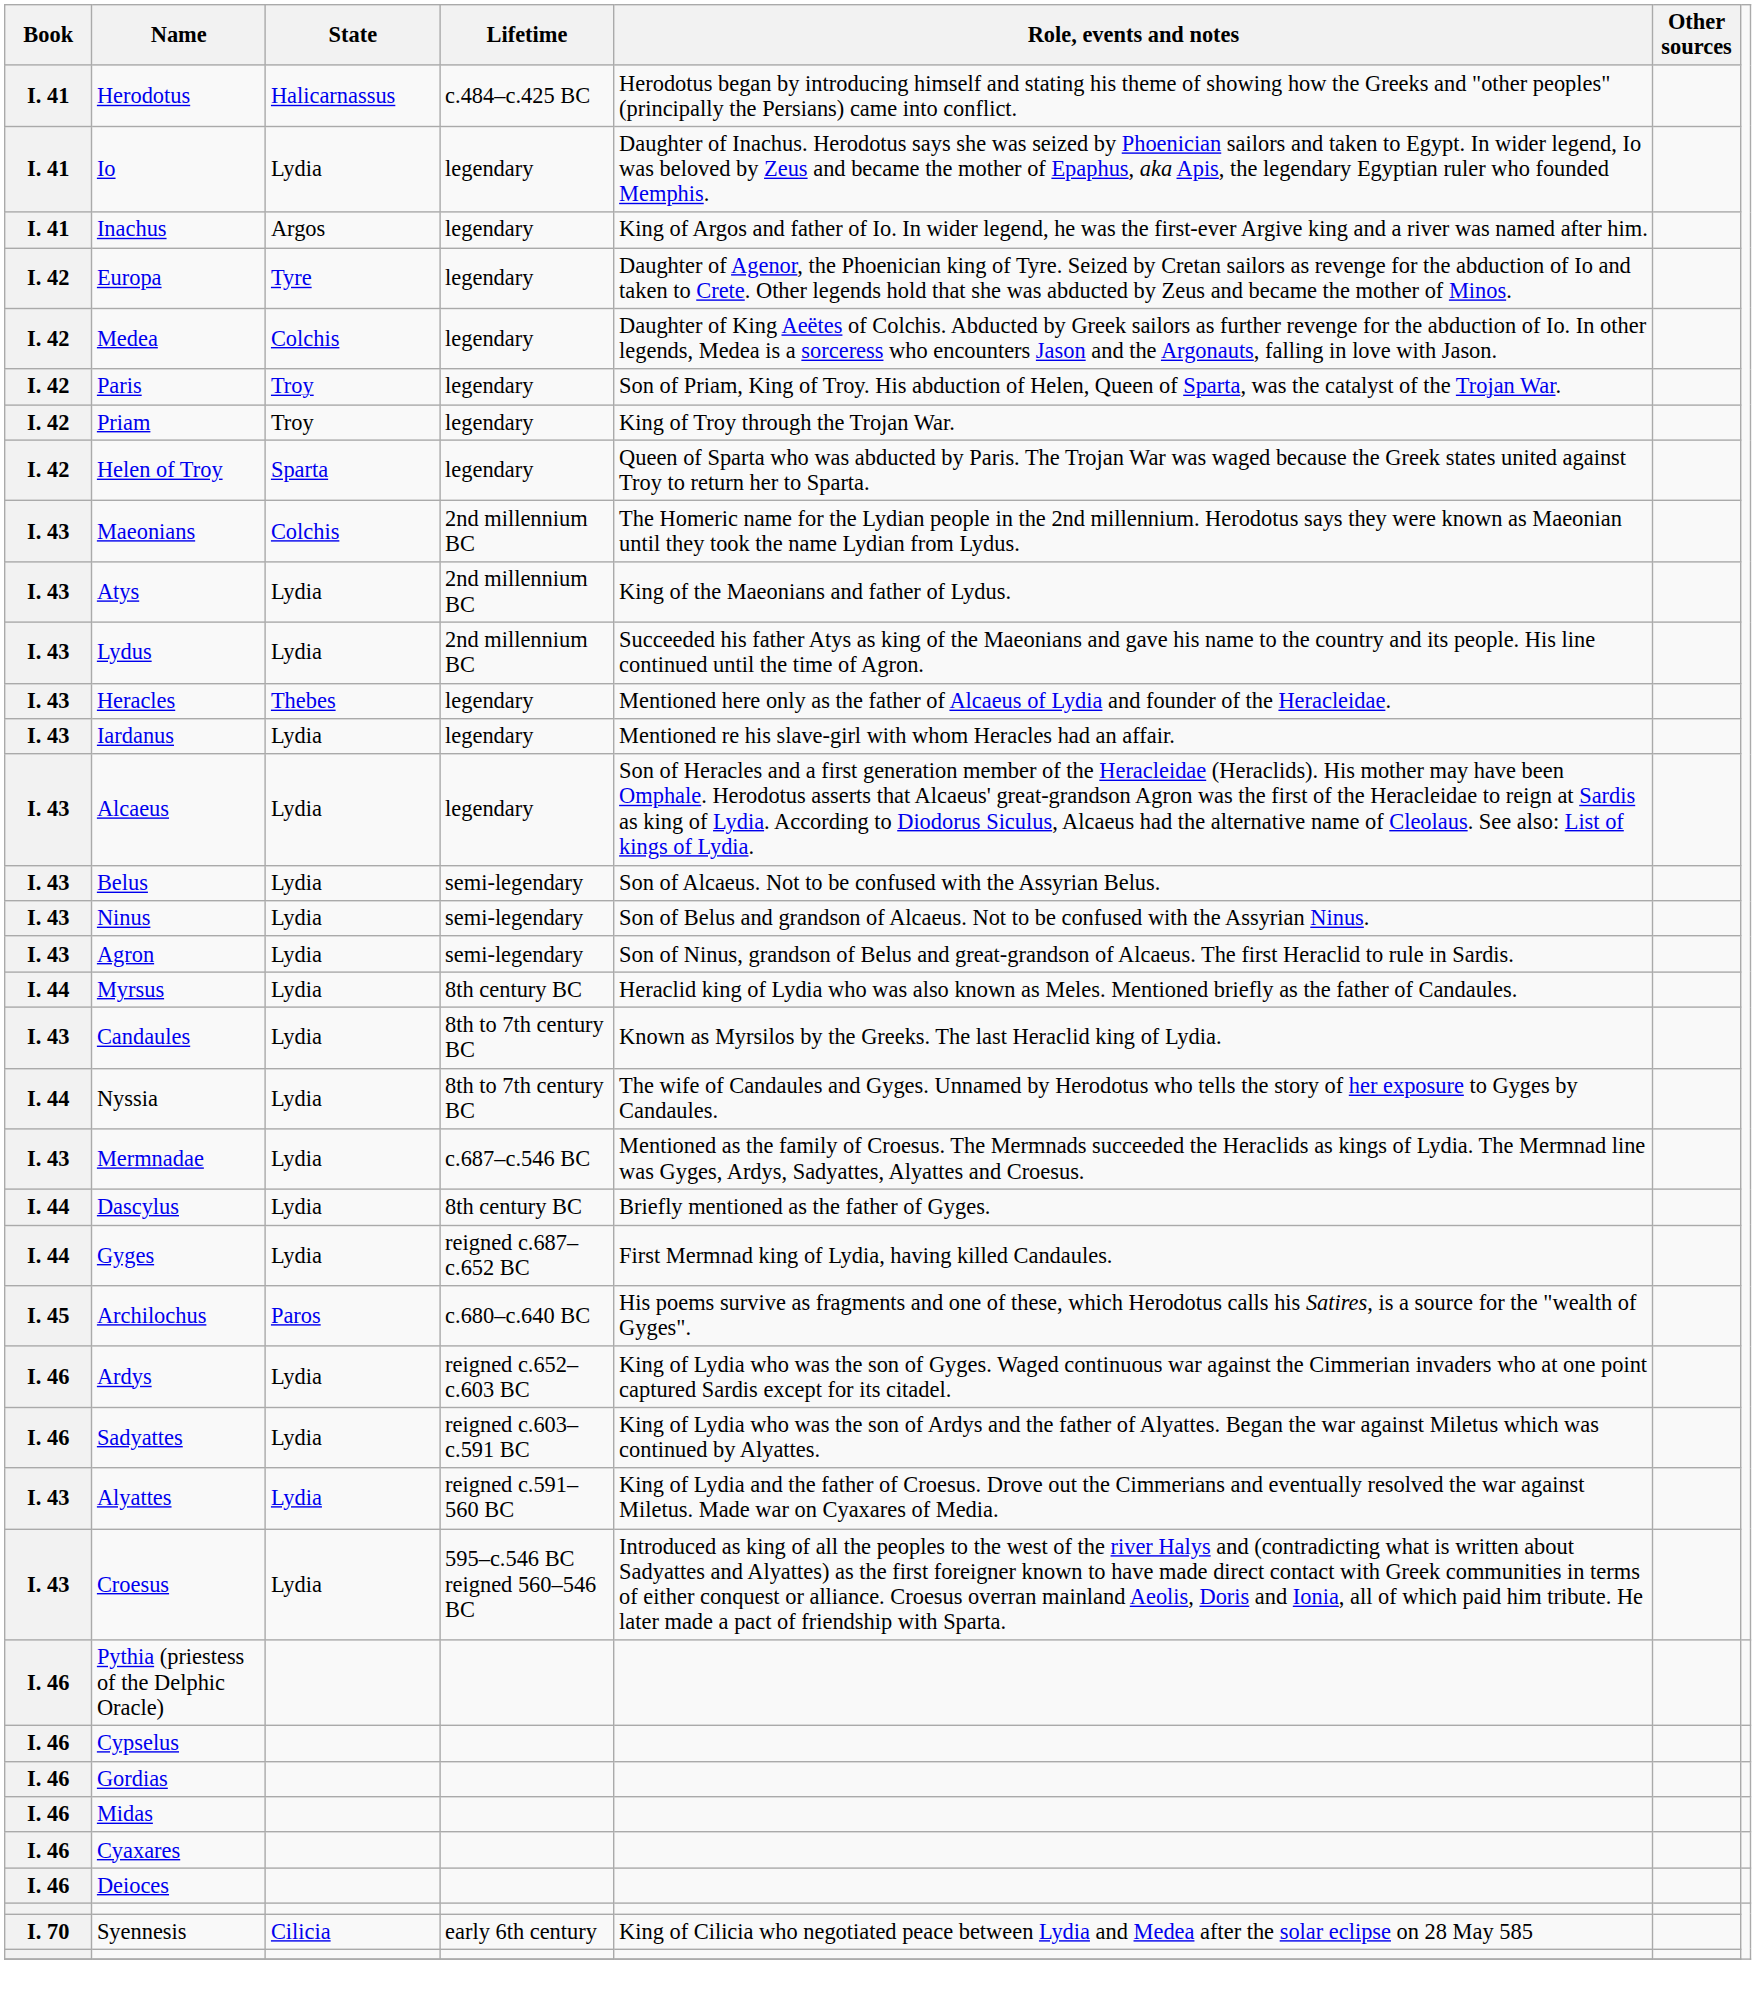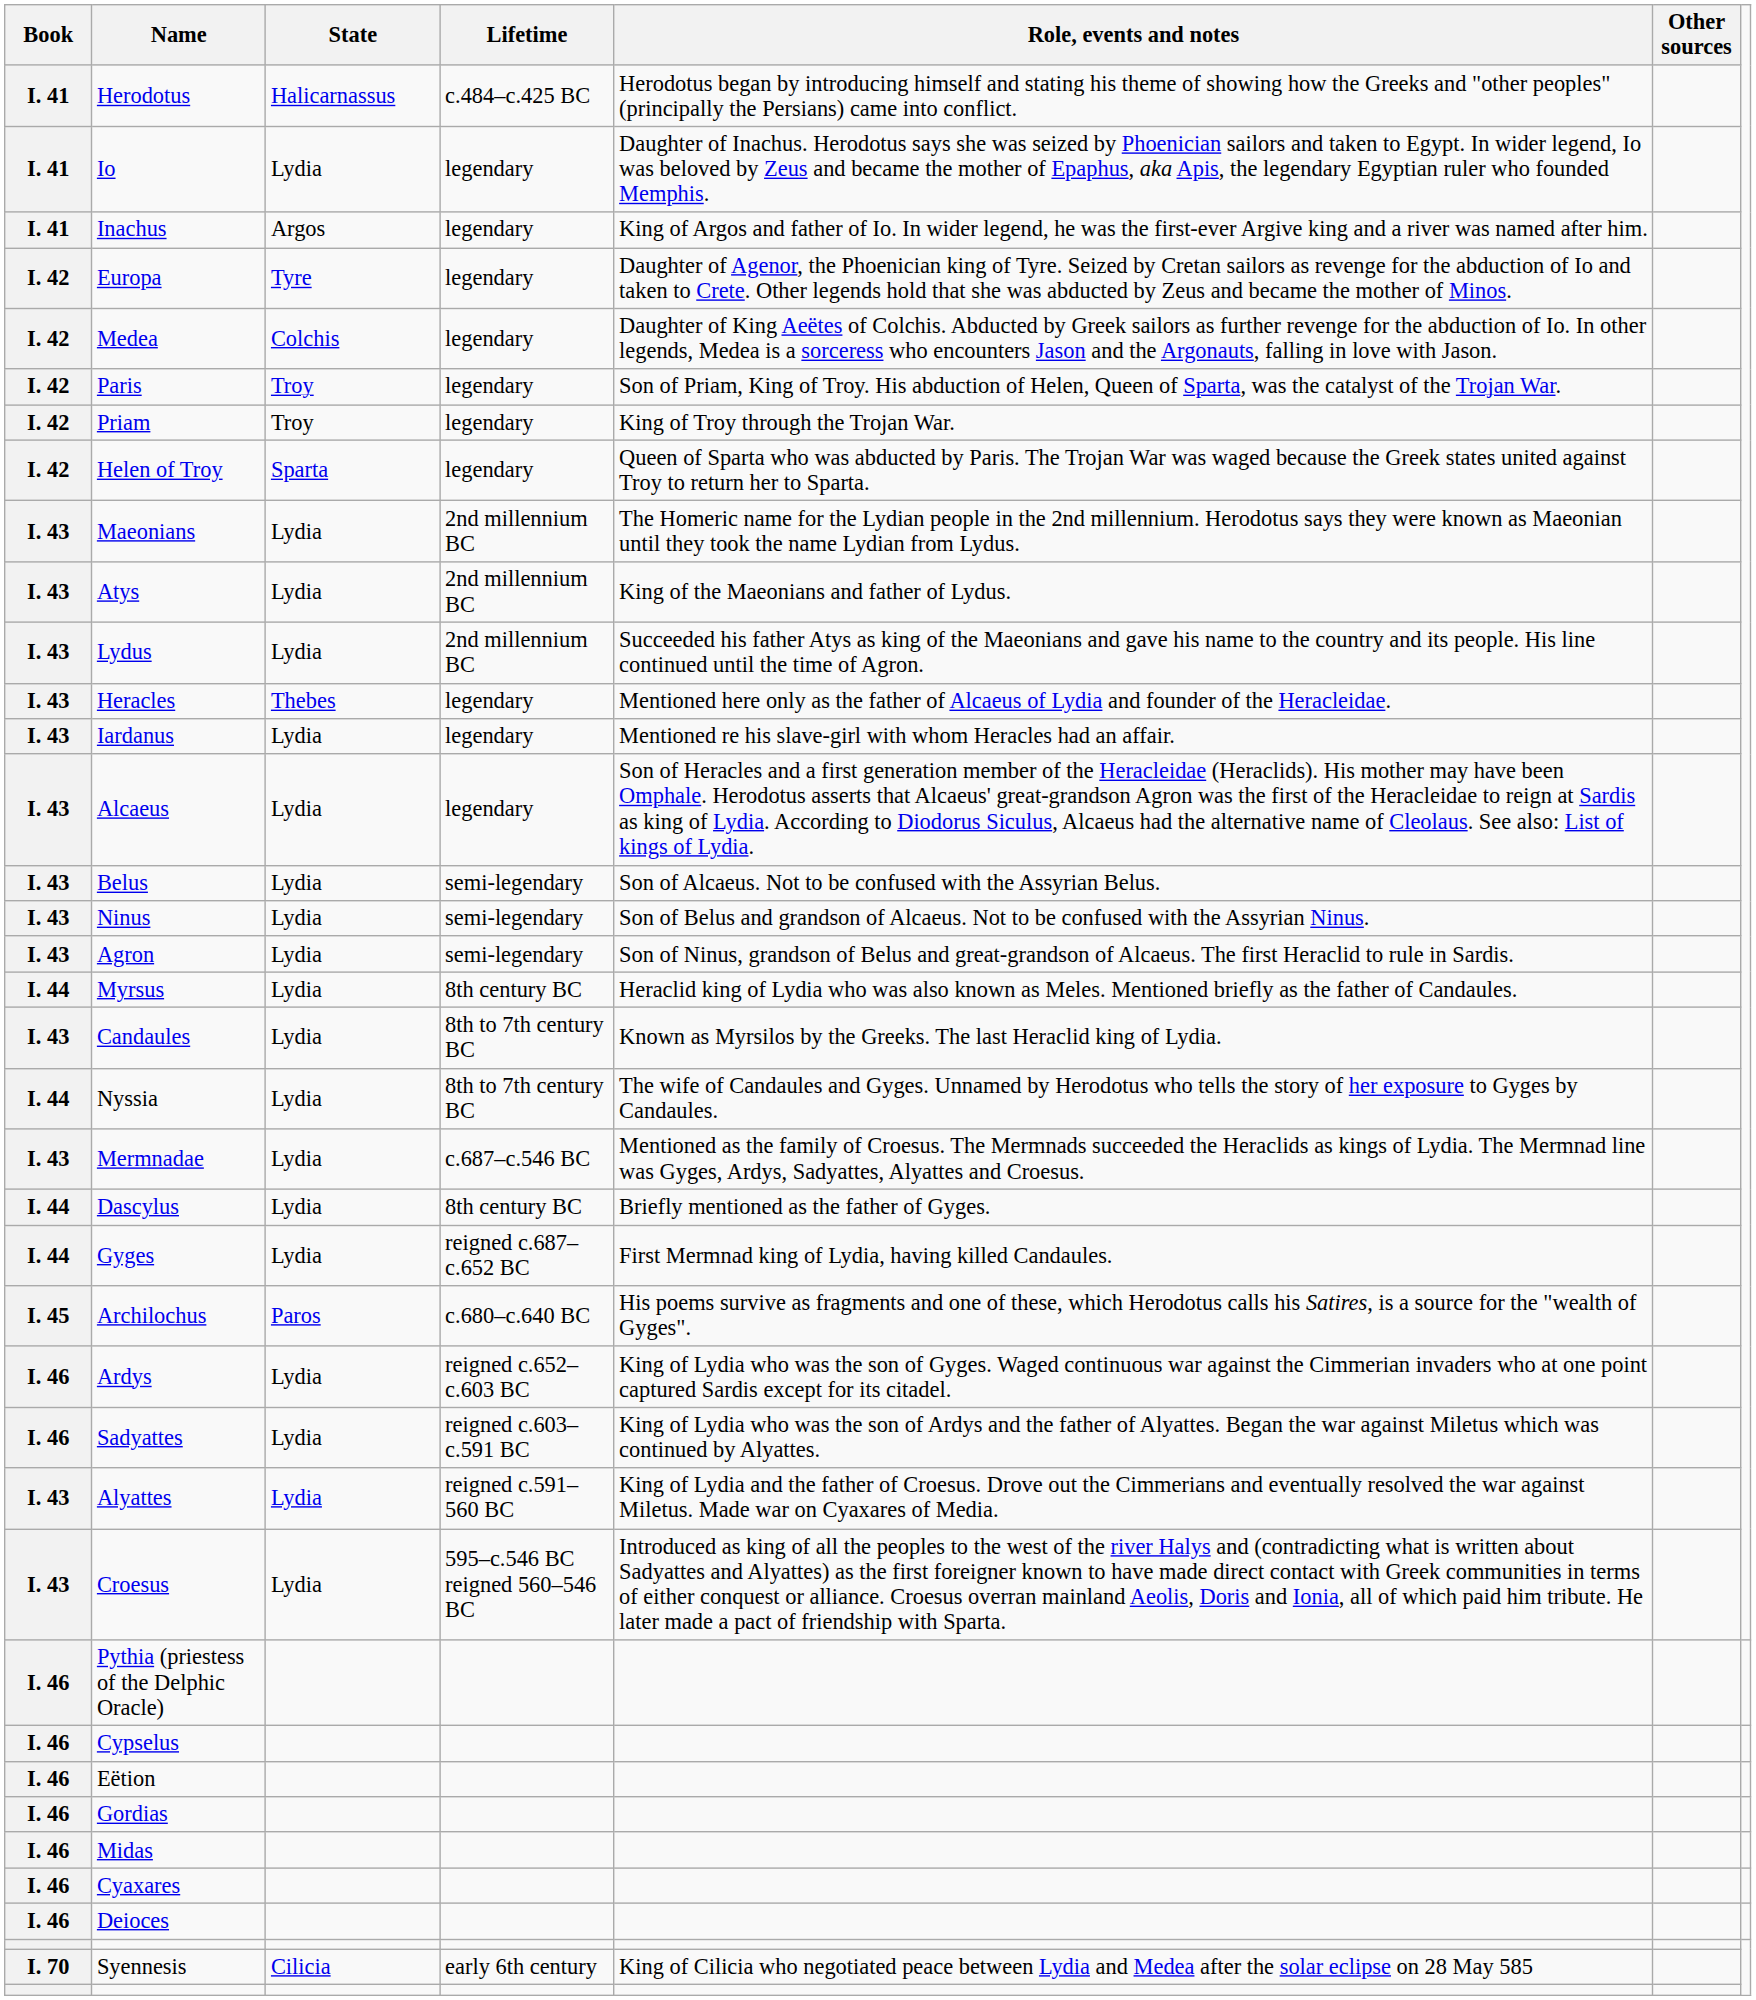Maeonians | State: Colchis -> Lydia
+ row: I. 46 | Eëtion
